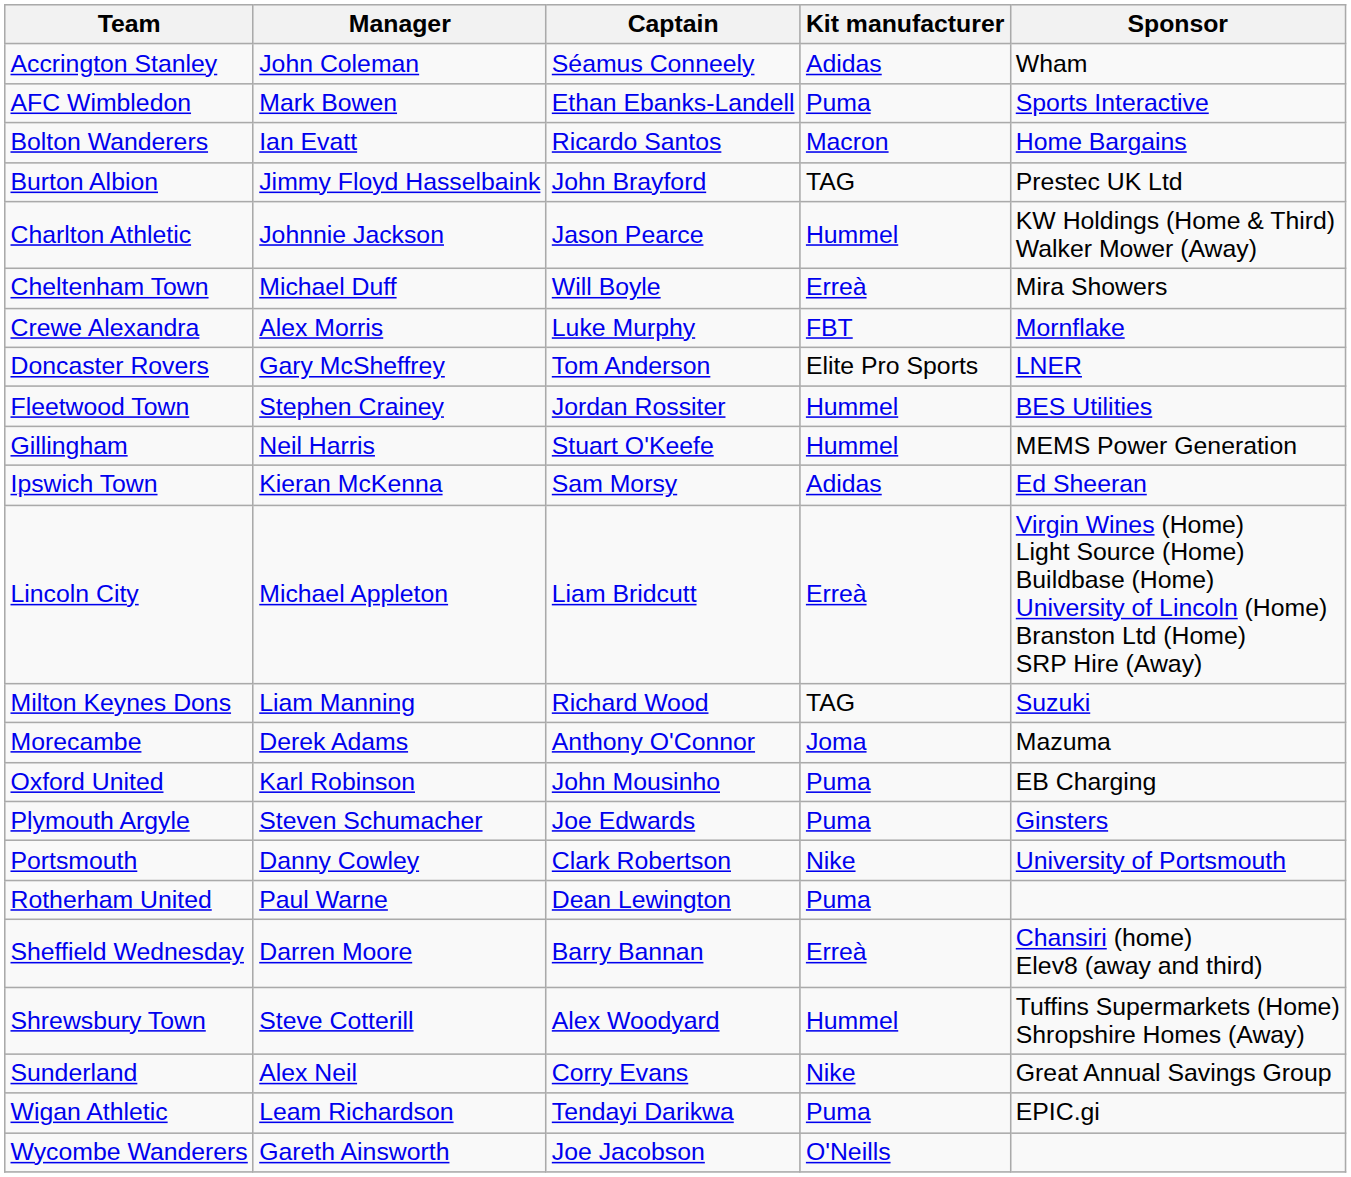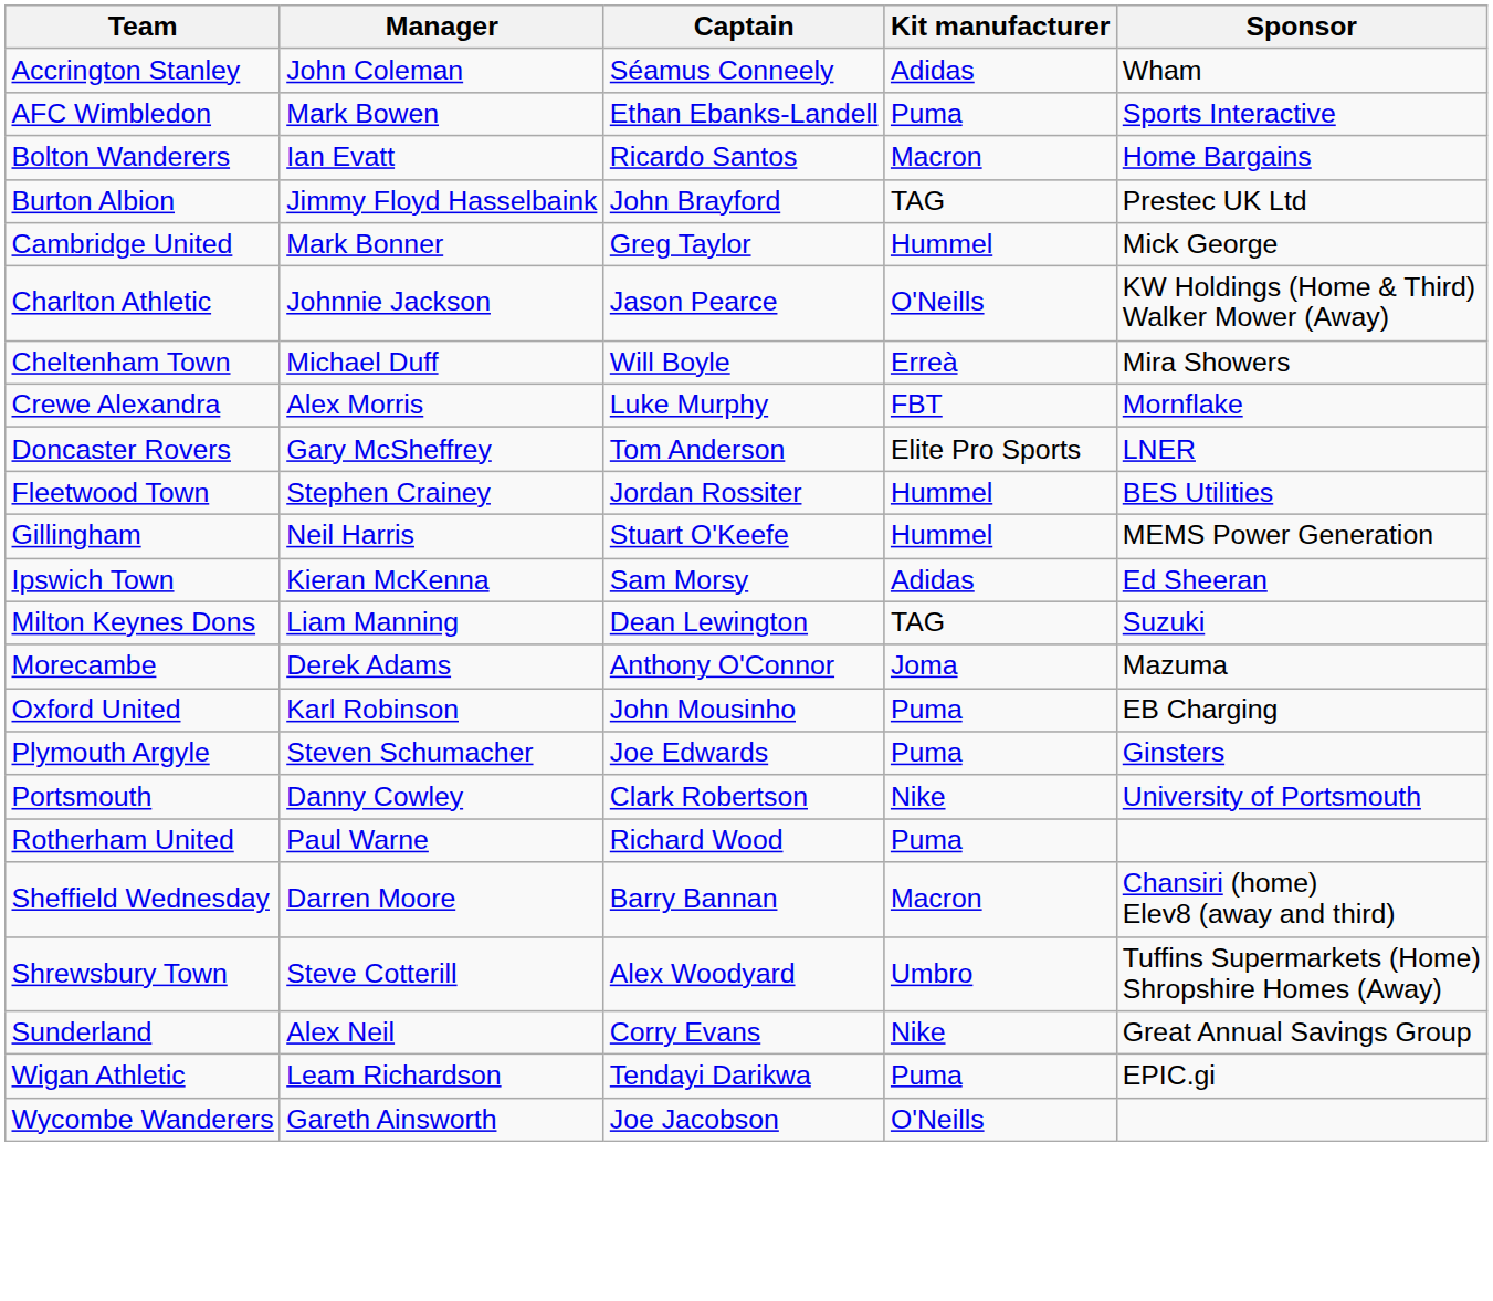+ row: Cambridge United | Mark Bonner | Greg Taylor | Hummel | Mick George
Charlton Athletic | Kit manufacturer: Hummel -> O'Neills
- row: Lincoln City | Michael Appleton | Liam Bridcutt | Erreà | Virgin Wines (Home) Light Source (Home) Buildbase (Home) University of Lincoln (Home) Branston Ltd (Home) SRP Hire (Away)
Milton Keynes Dons | Captain: Richard Wood -> Dean Lewington
Rotherham United | Captain: Dean Lewington -> Richard Wood
Sheffield Wednesday | Kit manufacturer: Erreà -> Macron
Shrewsbury Town | Kit manufacturer: Hummel -> Umbro
